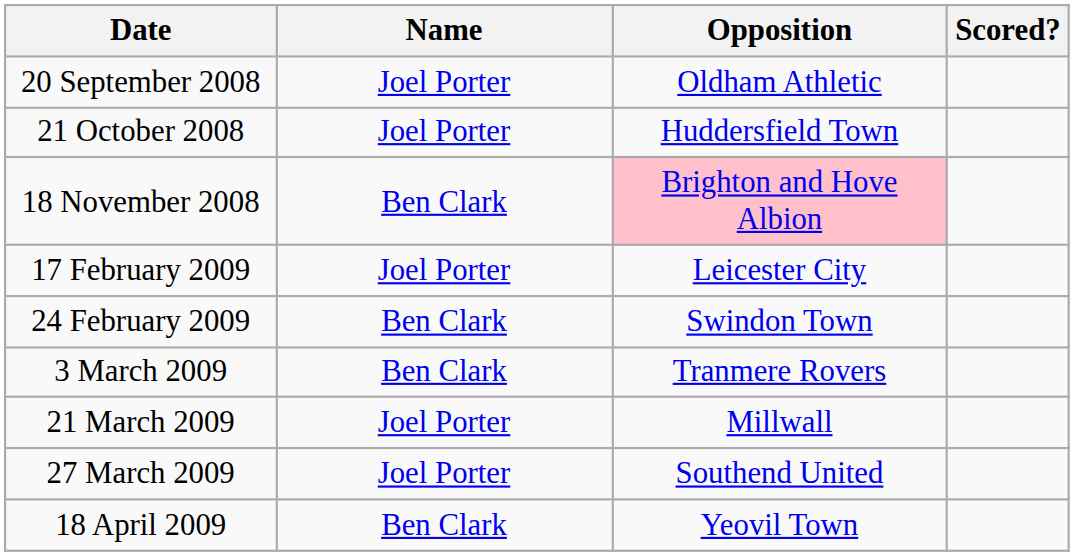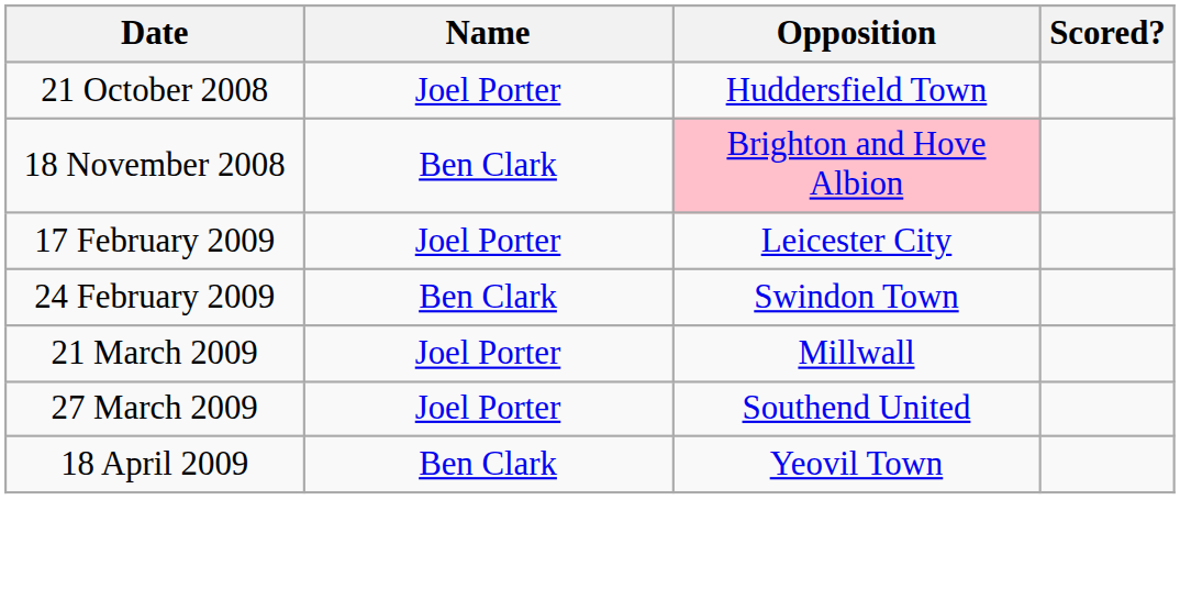- row: 20 September 2008 | Joel Porter | Oldham Athletic
- row: 3 March 2009 | Ben Clark | Tranmere Rovers
